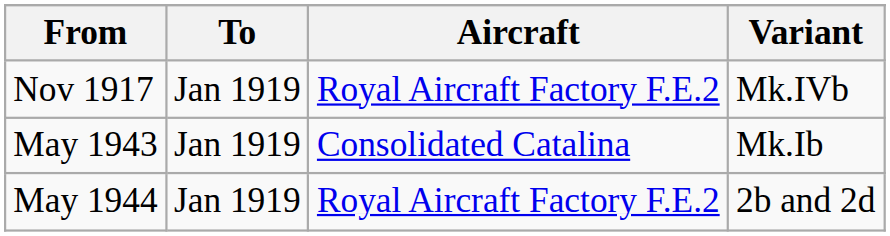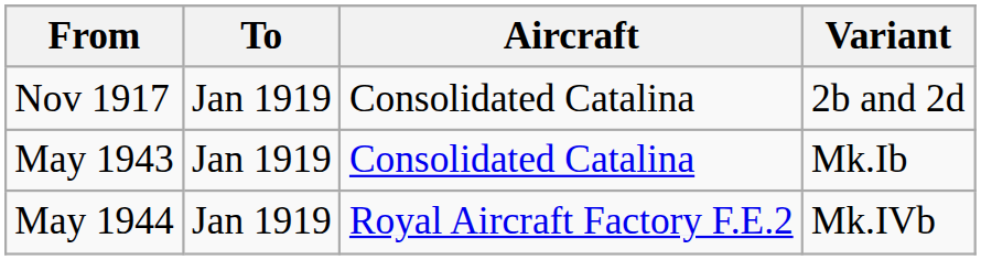Nov 1917 | Aircraft: Royal Aircraft Factory F.E.2 -> Consolidated Catalina
Nov 1917 | Variant: Mk.IVb -> 2b and 2d
May 1944 | Variant: 2b and 2d -> Mk.IVb
